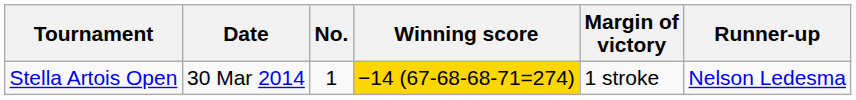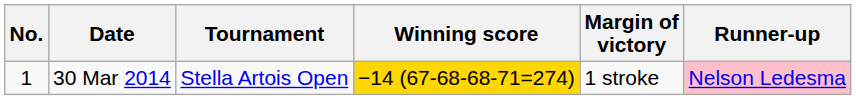columns swapped: No. <-> Tournament
30 Mar 2014 | Runner-up: no background -> pink background
